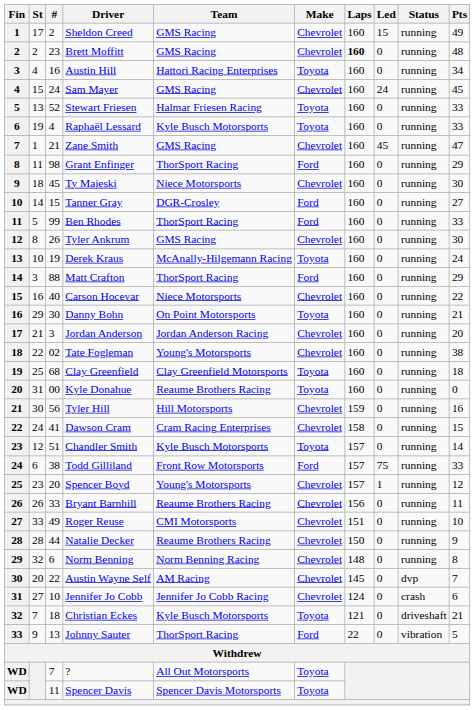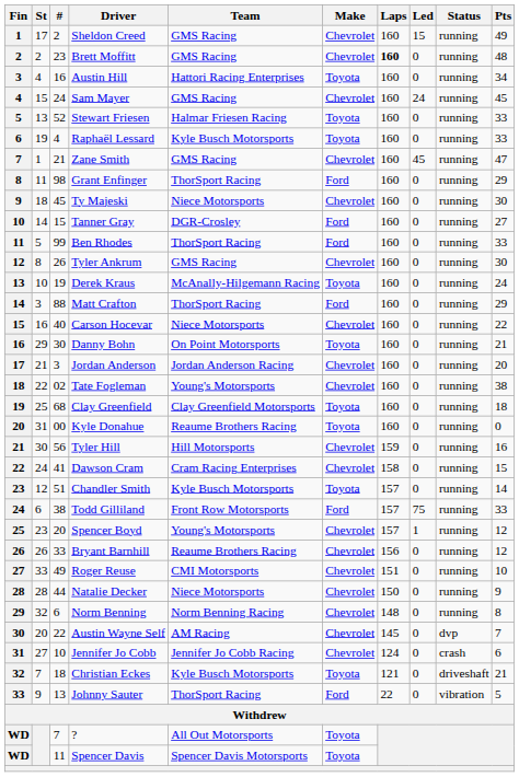Bryant Barnhill | Pts: 11 -> 12
Natalie Decker | Team: Reaume Brothers Racing -> Niece Motorsports
